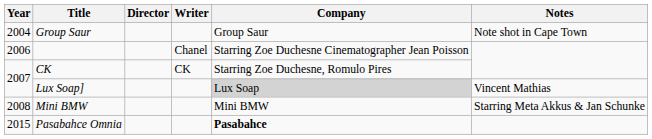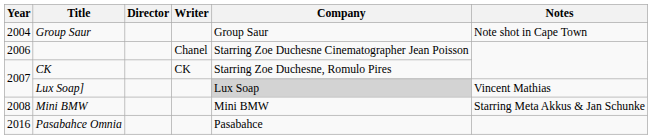Pasabahce Omnia | Year: 2015 -> 2016
Pasabahce Omnia | Company: bold -> normal
